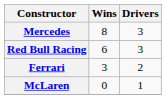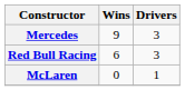Mercedes | Wins: 8 -> 9
- row: Ferrari | 3 | 2
